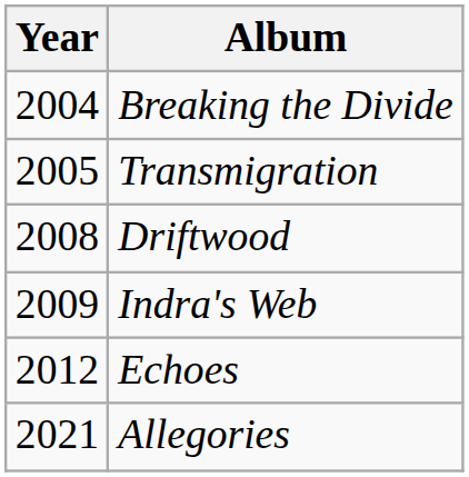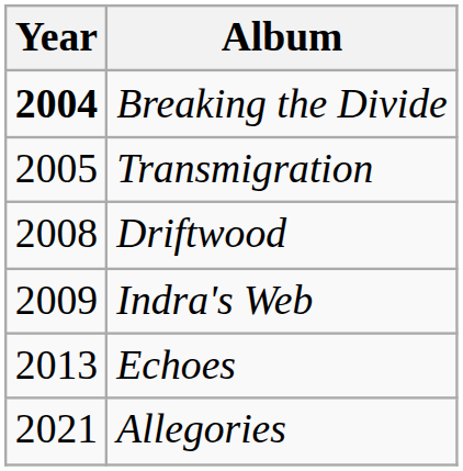Breaking the Divide | Year: normal -> bold
Echoes | Year: 2012 -> 2013
